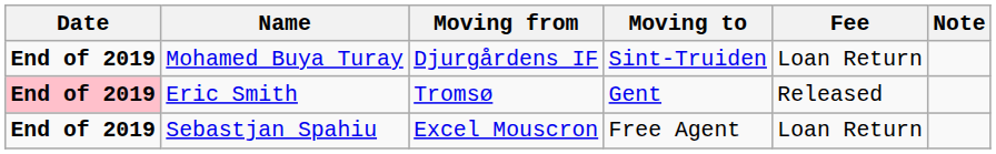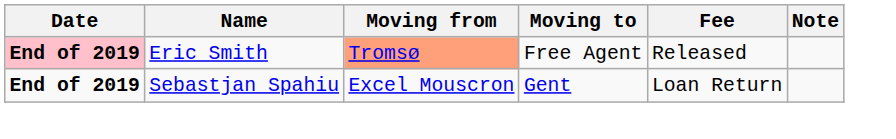- row: End of 2019 | Mohamed Buya Turay | Djurgårdens IF | Sint-Truiden | Loan Return
Eric Smith | Moving from: no background -> lightsalmon background
Eric Smith | Moving to: Gent -> Free Agent
Sebastjan Spahiu | Moving to: Free Agent -> Gent
